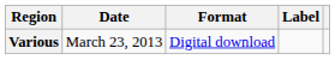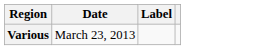- column: Format | Digital download
